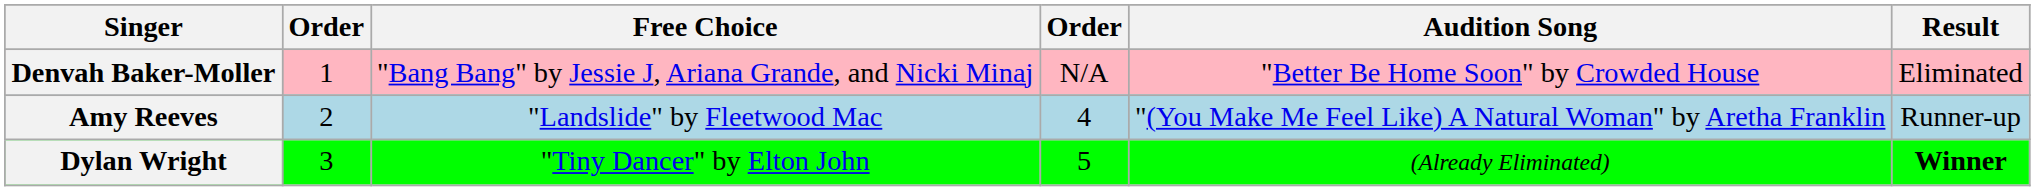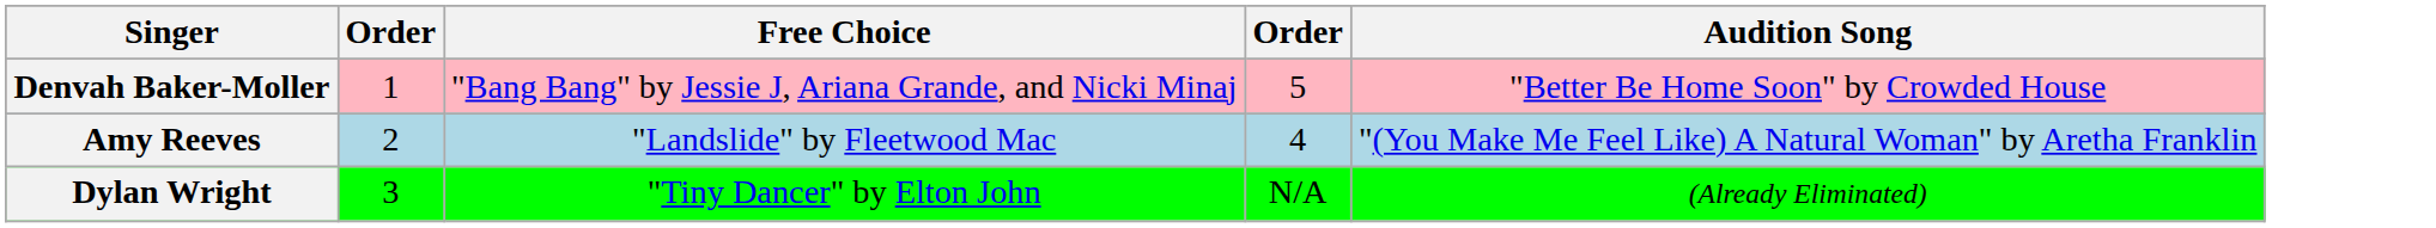- column: Result | Eliminated | Runner-up | Winner
Denvah Baker-Moller | column 4: N/A -> 5
Dylan Wright | column 4: 5 -> N/A
